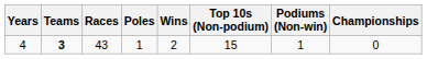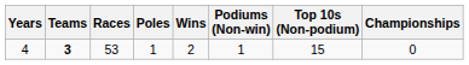columns swapped: Podiums (Non-win) <-> Top 10s (Non-podium)
4 | Races: 43 -> 53
